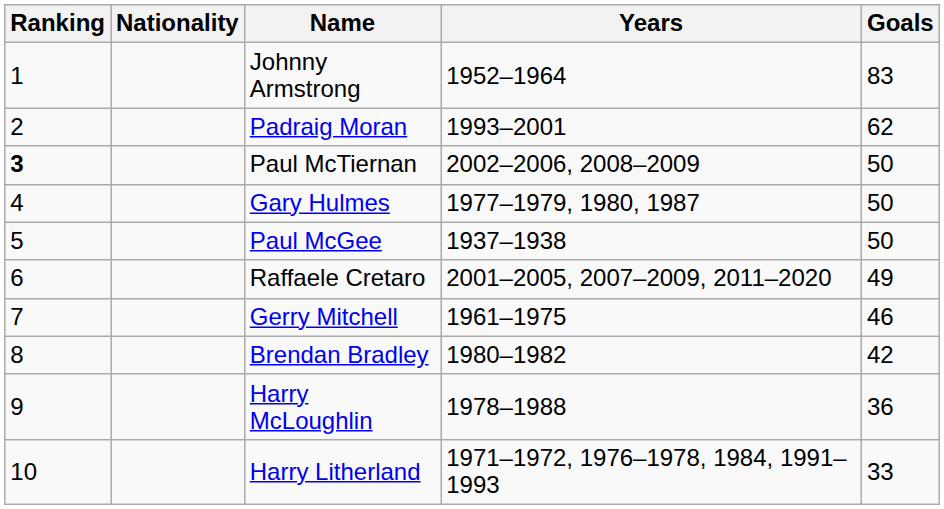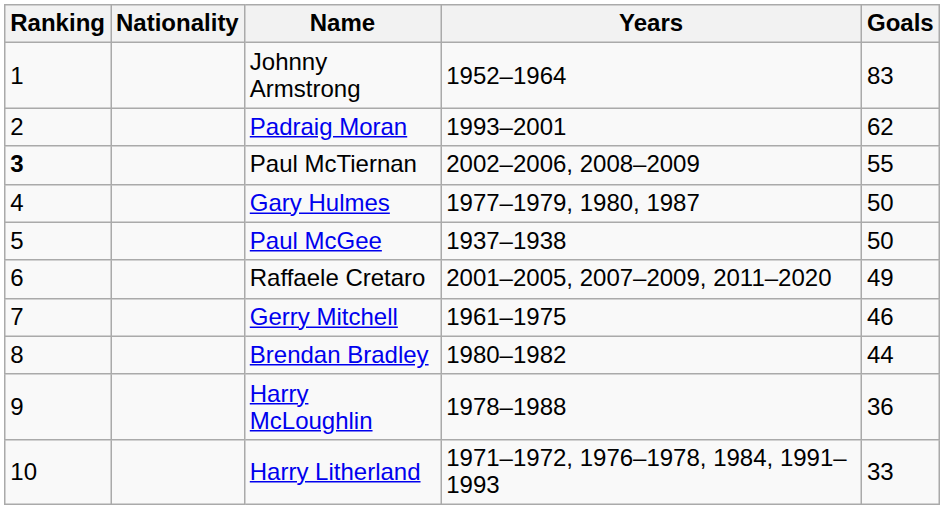Paul McTiernan | Goals: 50 -> 55
Brendan Bradley | Goals: 42 -> 44
